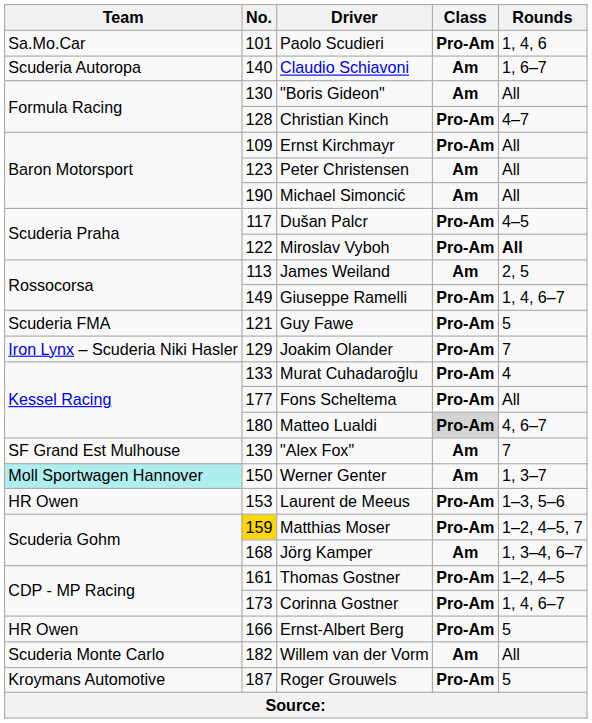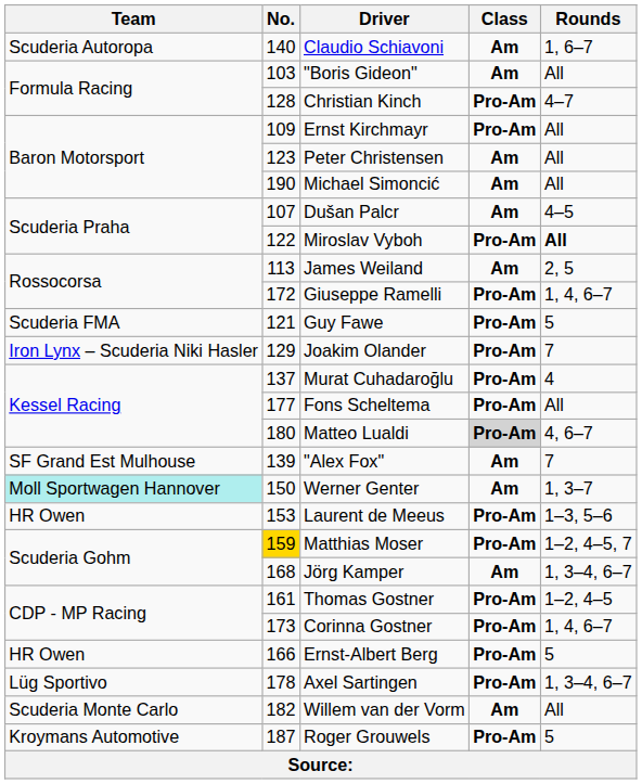- row: Sa.Mo.Car | 101 | Paolo Scudieri | Pro-Am | 1, 4, 6
"Boris Gideon" | No.: 130 -> 103
Dušan Palcr | No.: 117 -> 107
Dušan Palcr | Class: Pro-Am -> Am
Giuseppe Ramelli | No.: 149 -> 172
Murat Cuhadaroğlu | No.: 133 -> 137
+ row: Lüg Sportivo | 178 | Axel Sartingen | Pro-Am | 1, 3–4, 6–7
